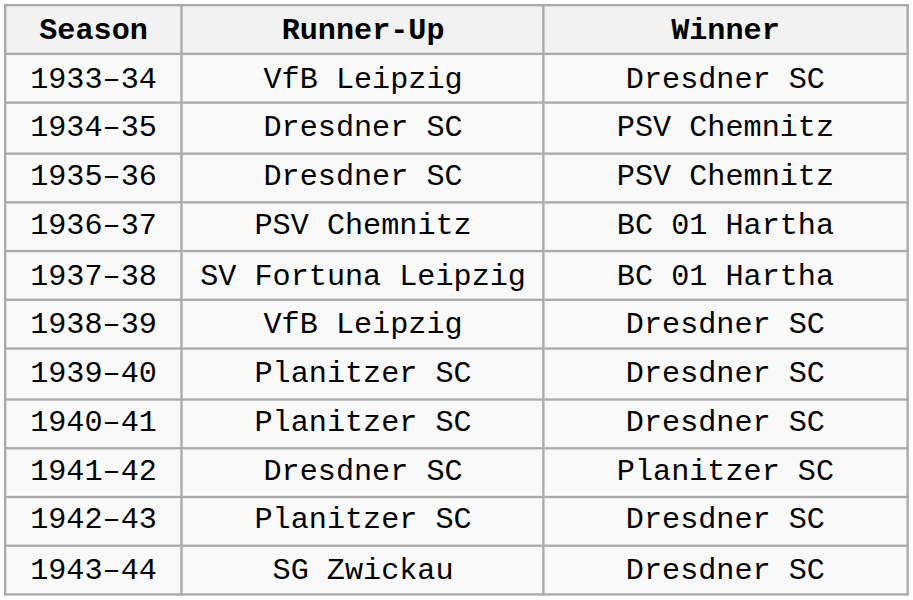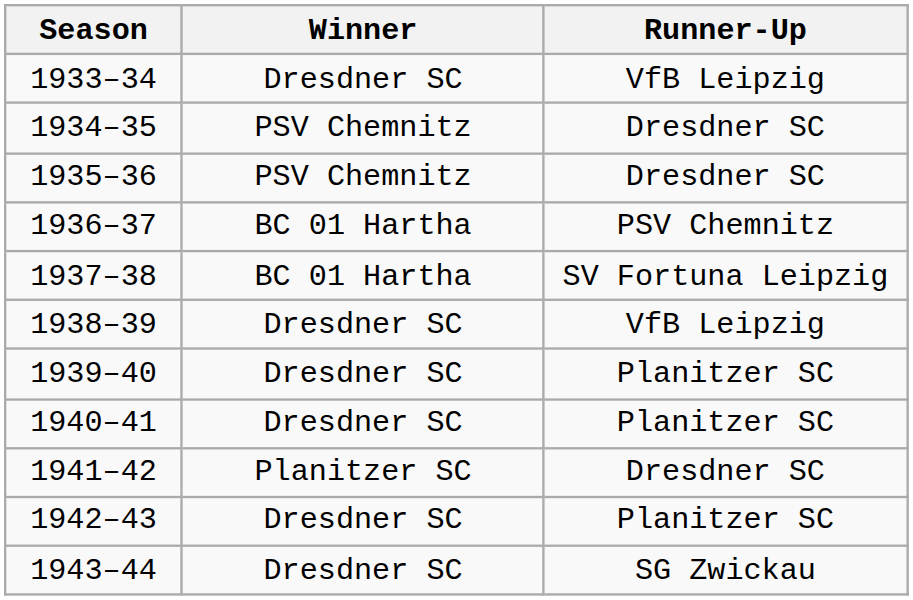columns swapped: Winner <-> Runner-Up
